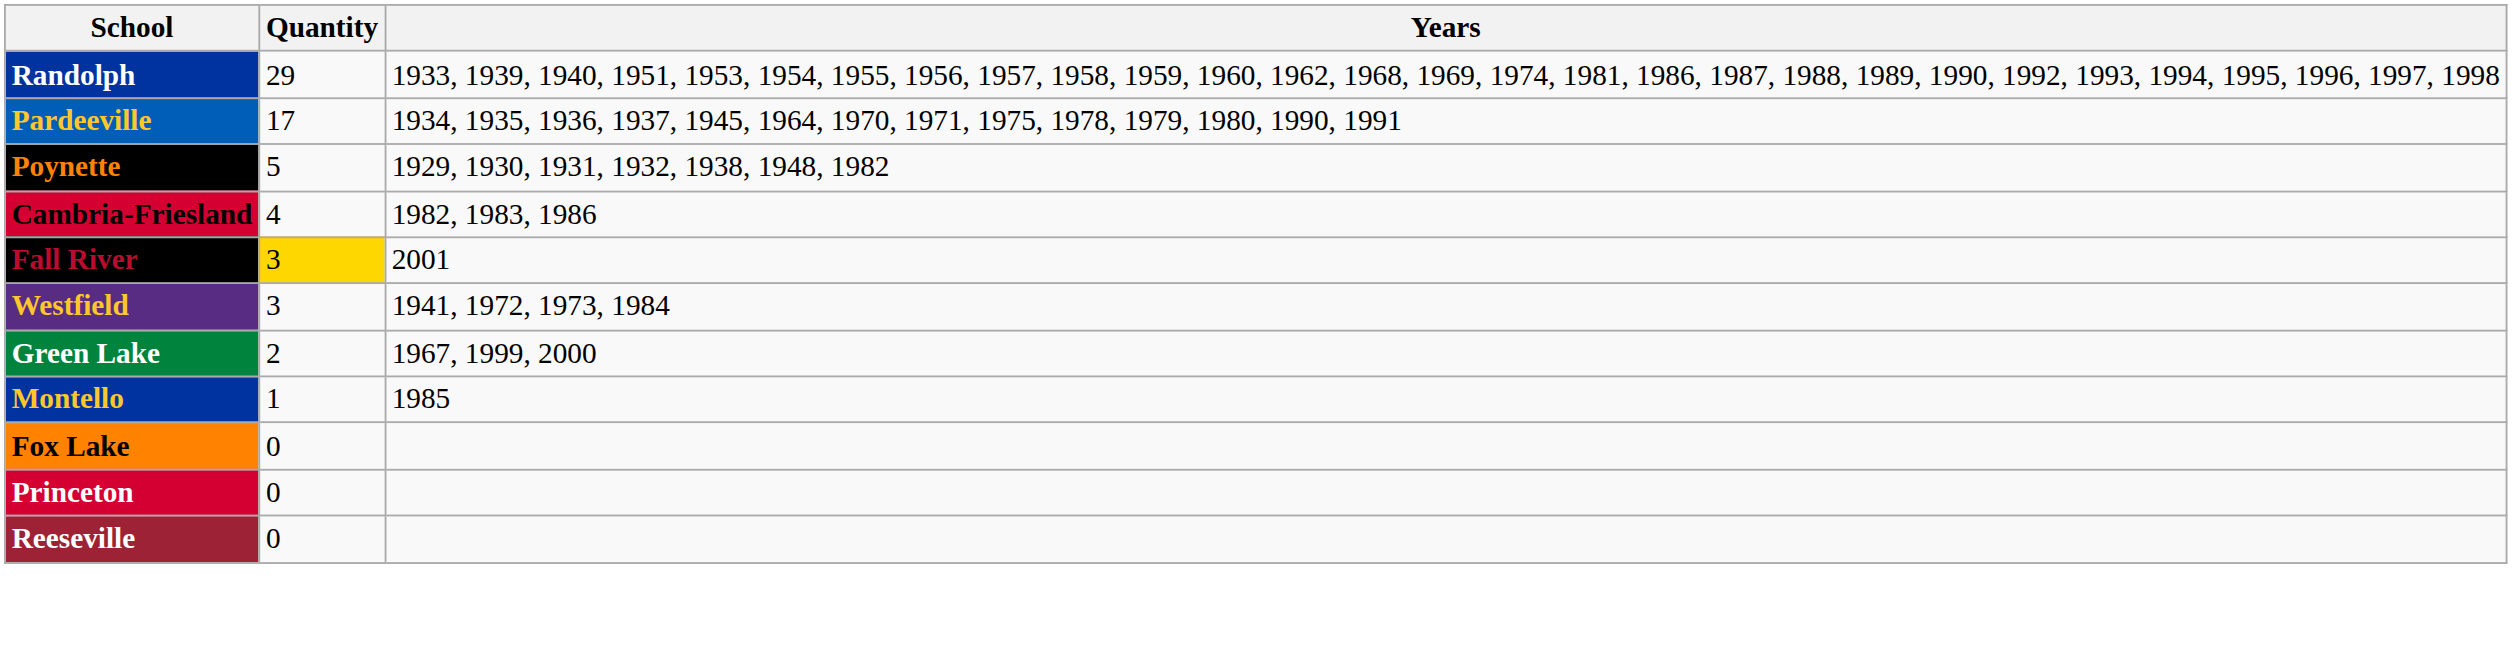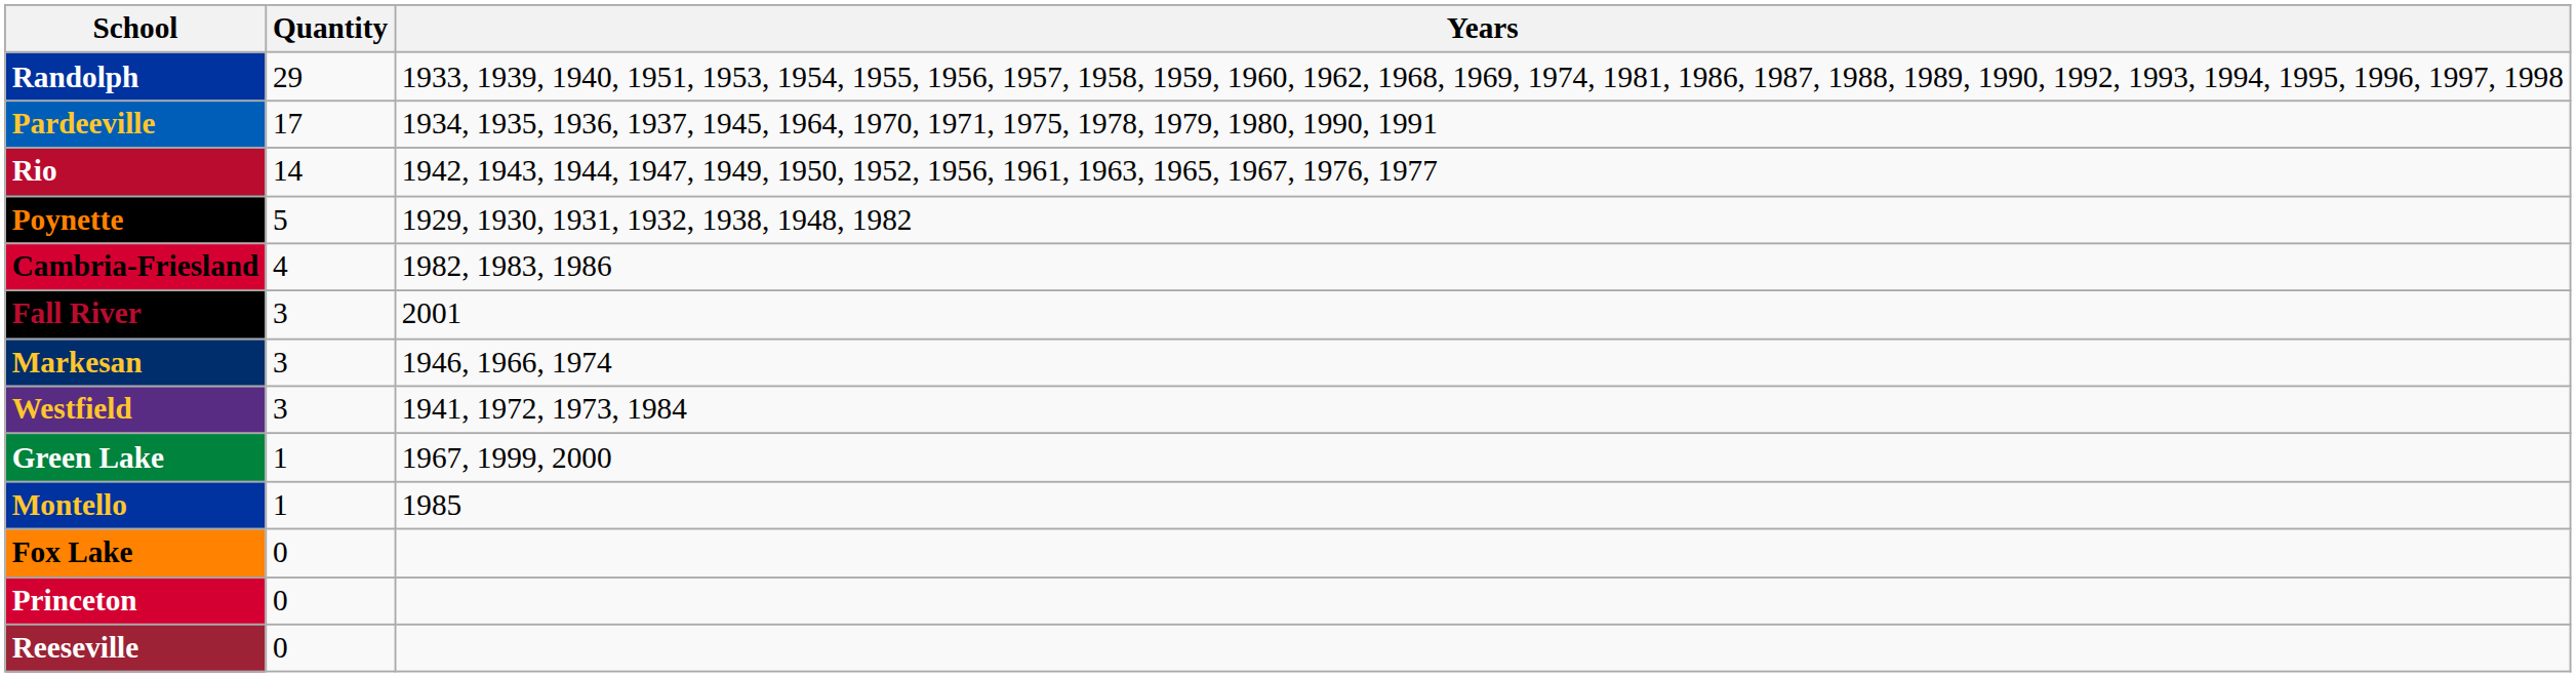+ row: Rio | 14 | 1942, 1943, 1944, 1947, 1949, 1950, 1952, 1956, 1961, 1963, 1965, 1967, 1976, 1977
Fall River | Quantity: gold background -> no background
+ row: Markesan | 3 | 1946, 1966, 1974
Green Lake | Quantity: 2 -> 1
